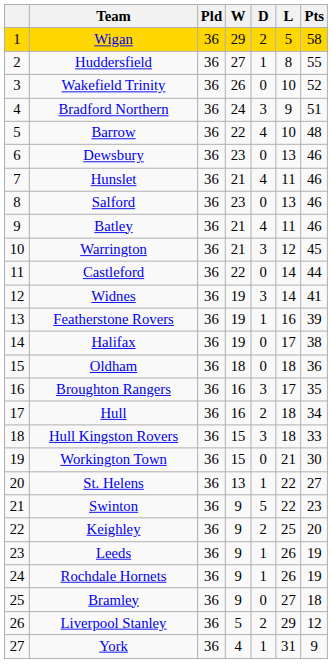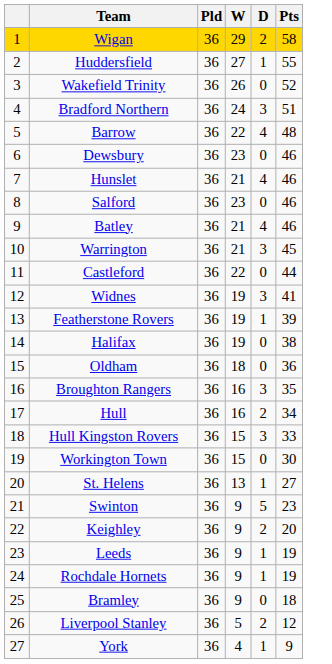- column: L | 5 | 8 | 10 | 9 | 10 | 13 | 11 | 13 | 11 | 12 | 14 | 14 | 16 | 17 | 18 | 17 | 18 | 18 | 21 | 22 | 22 | 25 | 26 | 26 | 27 | 29 | 31
